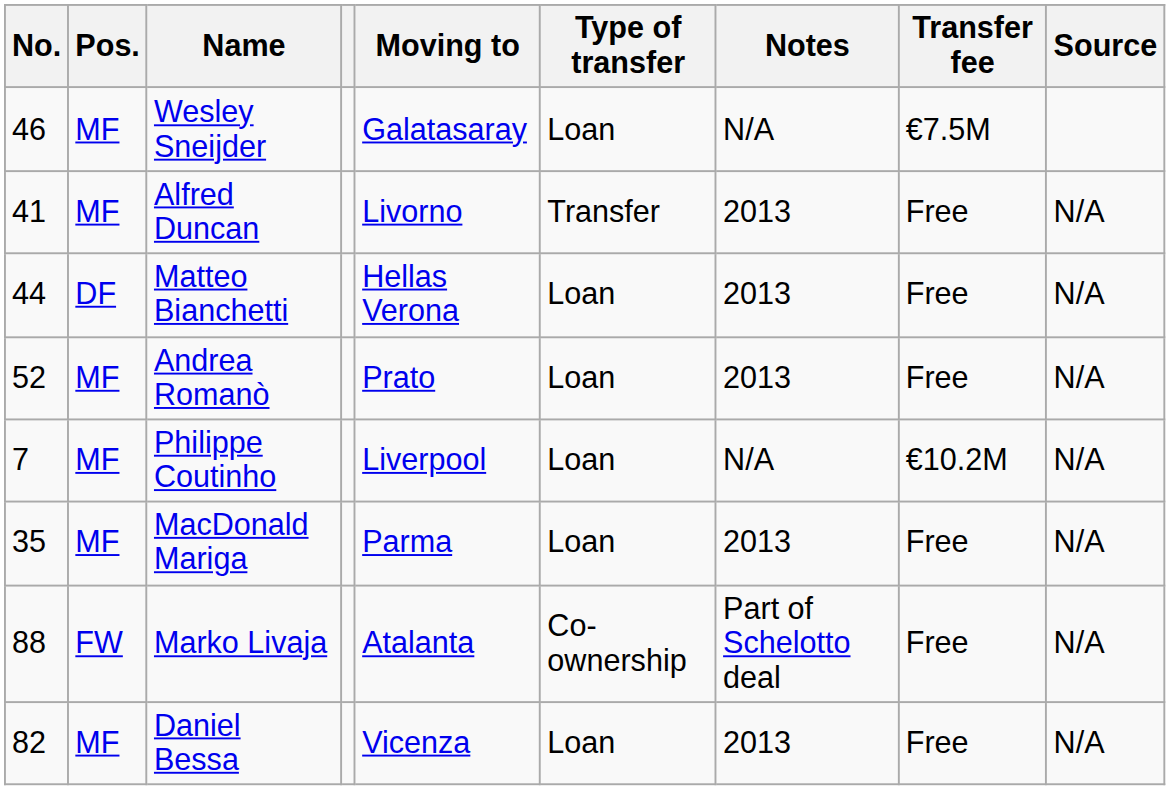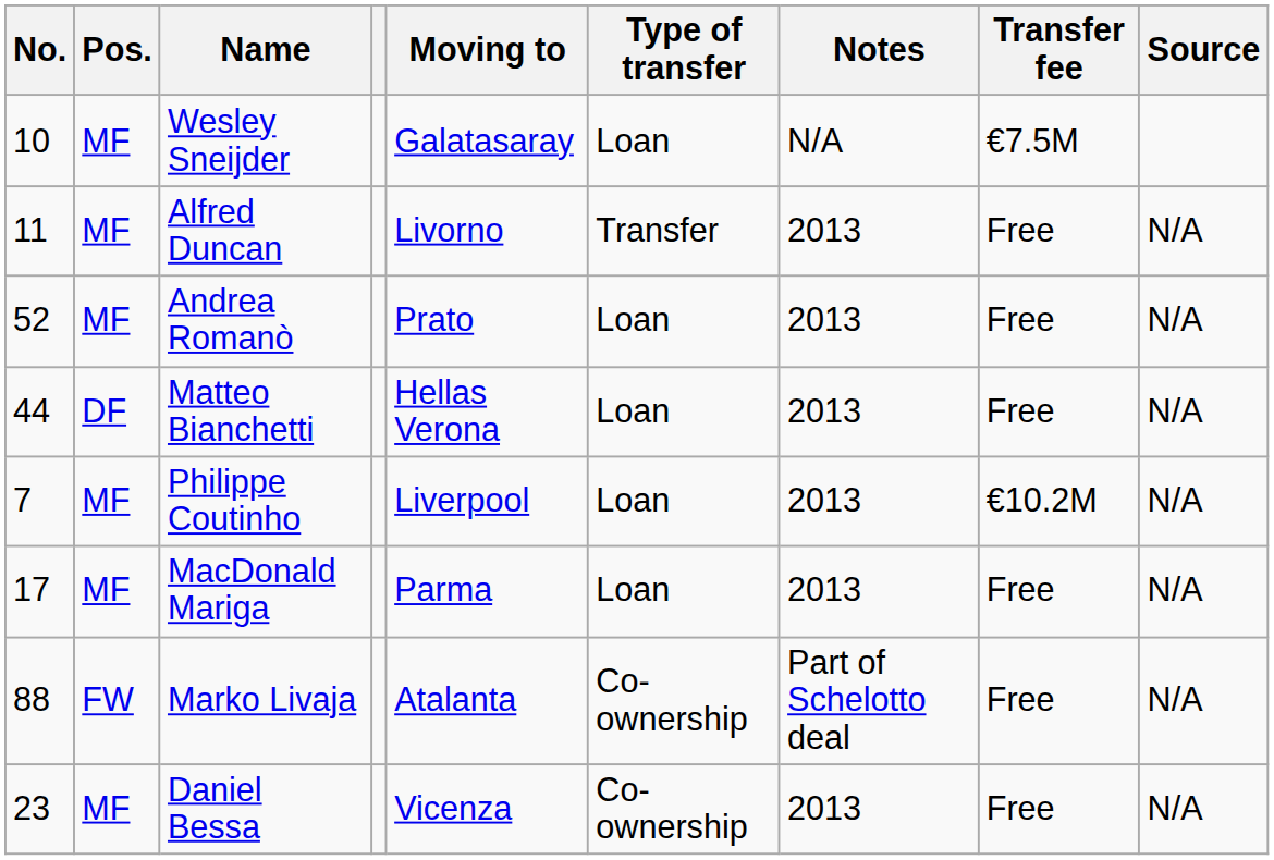Wesley Sneijder | No.: 46 -> 10
Alfred Duncan | No.: 41 -> 11
rows swapped: Matteo Bianchetti <-> Andrea Romanò
Philippe Coutinho | Notes: N/A -> 2013
MacDonald Mariga | No.: 35 -> 17
Daniel Bessa | No.: 82 -> 23
Daniel Bessa | Type of transfer: Loan -> Co-ownership
